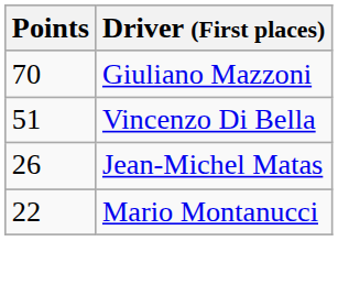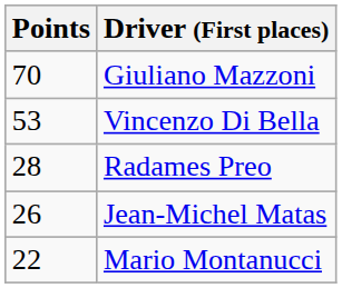Vincenzo Di Bella | Points: 51 -> 53
+ row: 28 | Radames Preo
